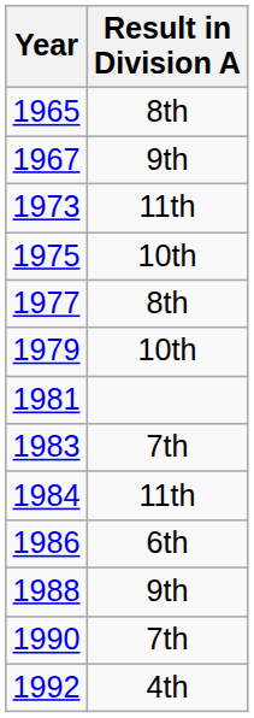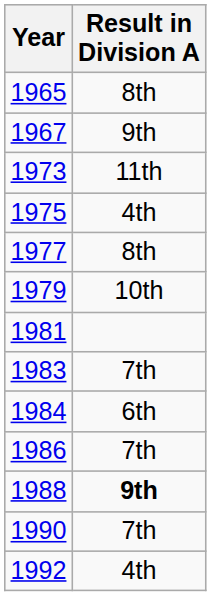1975 | Result in Division A: 10th -> 4th
1984 | Result in Division A: 11th -> 6th
1986 | Result in Division A: 6th -> 7th
1988 | Result in Division A: normal -> bold
